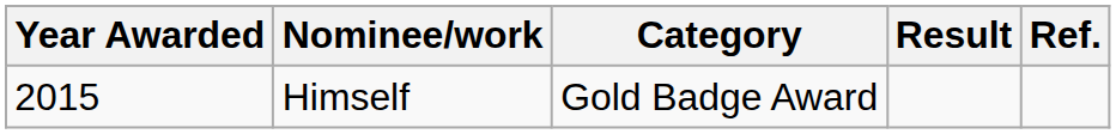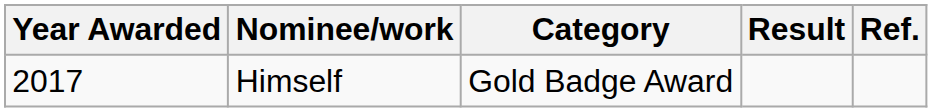Himself | Year Awarded: 2015 -> 2017
